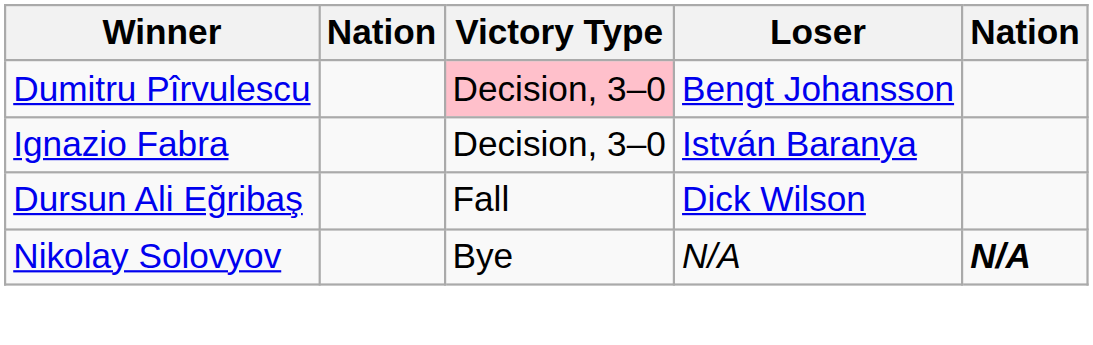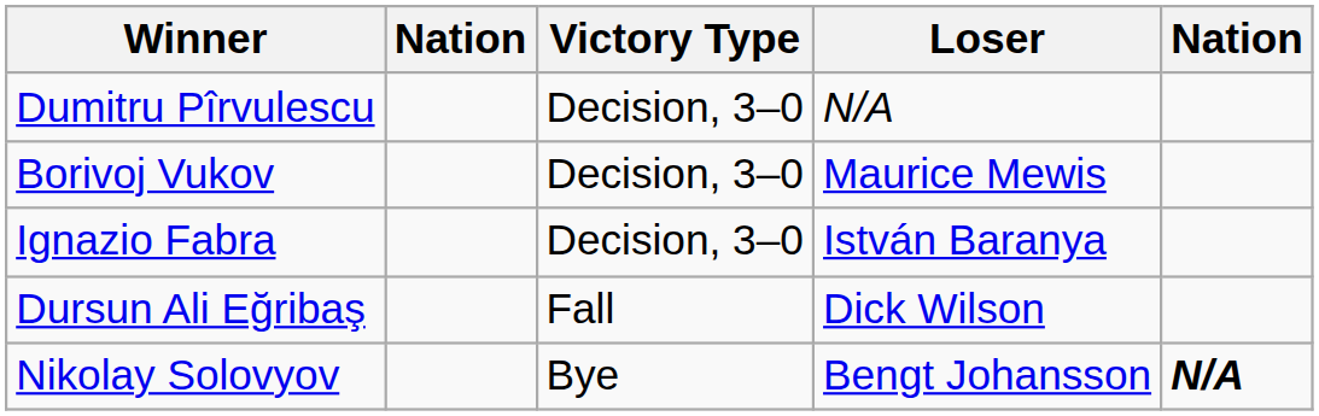Dumitru Pîrvulescu | Victory Type: pink background -> no background
Dumitru Pîrvulescu | Loser: Bengt Johansson -> N/A
+ row: Borivoj Vukov | Decision, 3–0 | Maurice Mewis
Nikolay Solovyov | Loser: N/A -> Bengt Johansson
